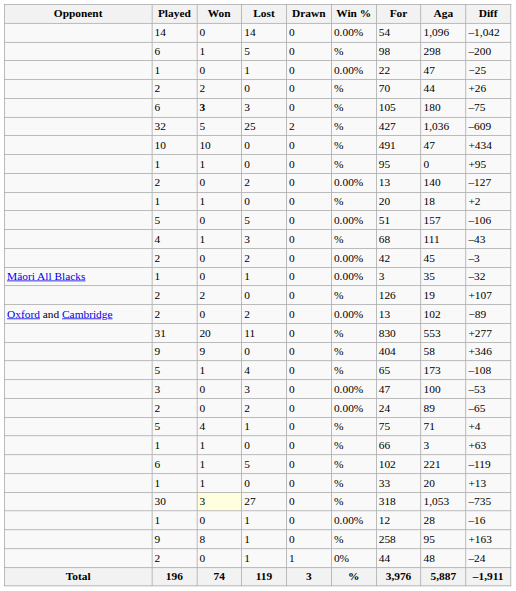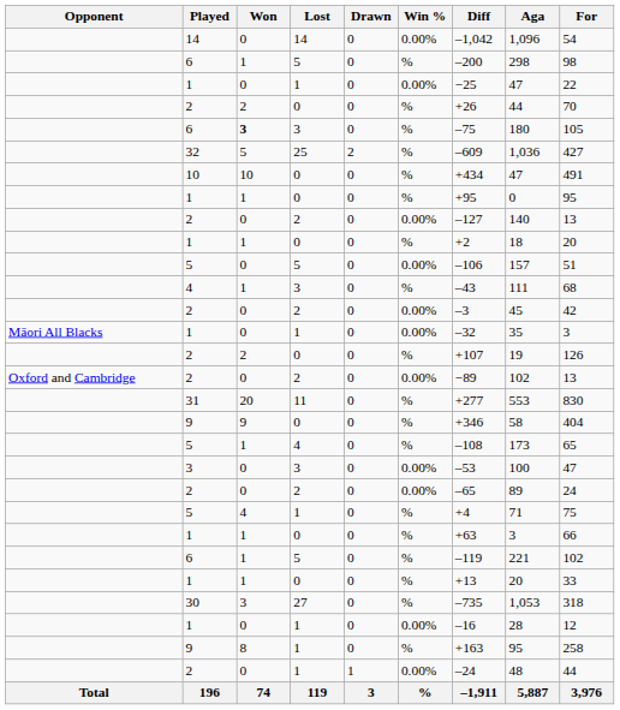columns swapped: For <-> Diff
30 | Won: lightyellow background -> no background
2 / 1 | Win %: 0% -> 0.00%
